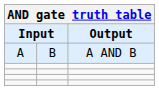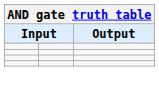- row: A | B | A AND B
